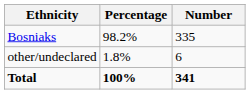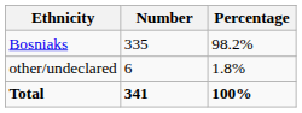columns swapped: Number <-> Percentage
